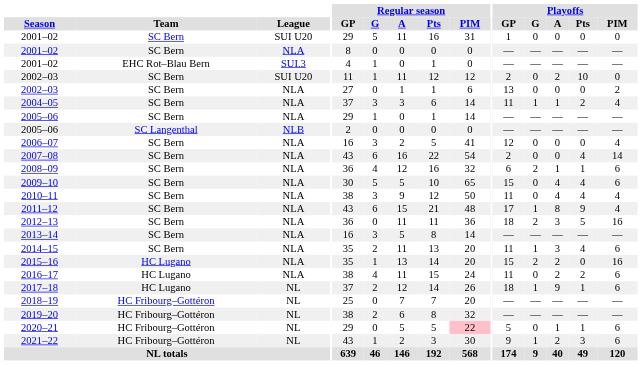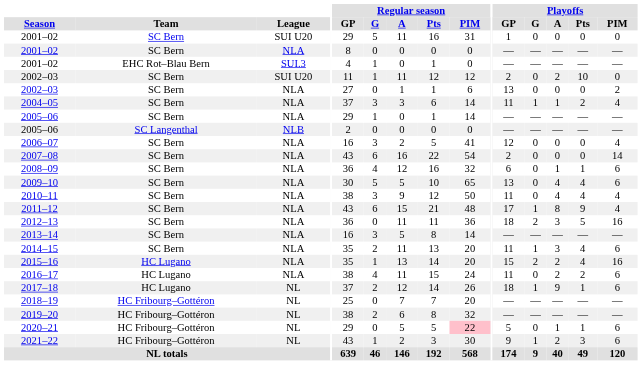2007–08 | Playoffs / Pts: 4 -> 0
2008–09 | Playoffs / G: 2 -> 0
2009–10 | Playoffs / GP: 15 -> 13
2015–16 | Playoffs / Pts: 0 -> 4
